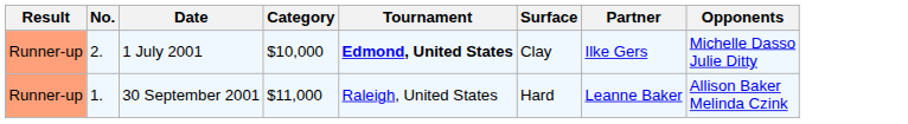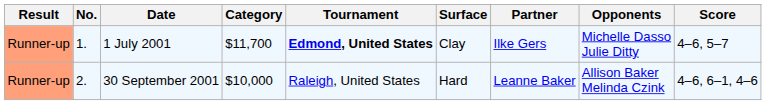+ column: Score | 4–6, 5–7 | 4–6, 6–1, 4–6
1 July 2001 | No.: 2. -> 1.
1 July 2001 | Category: $10,000 -> $11,700
30 September 2001 | No.: 1. -> 2.
30 September 2001 | Category: $11,000 -> $10,000
